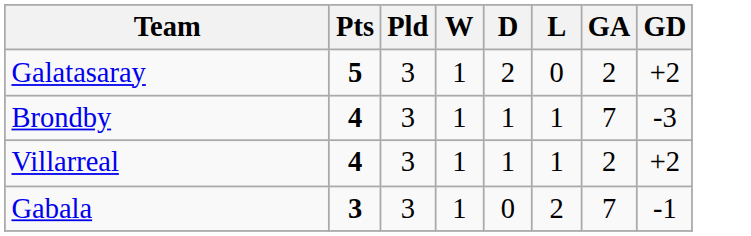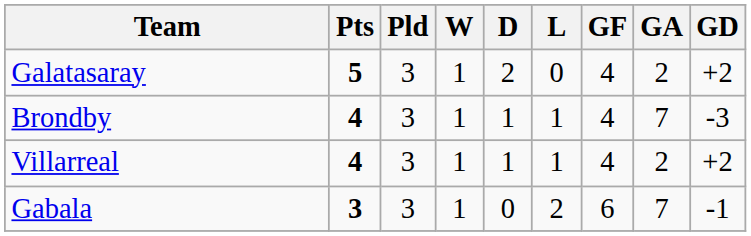+ column: GF | 4 | 4 | 4 | 6
